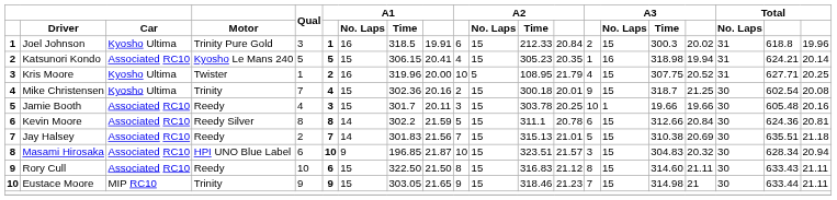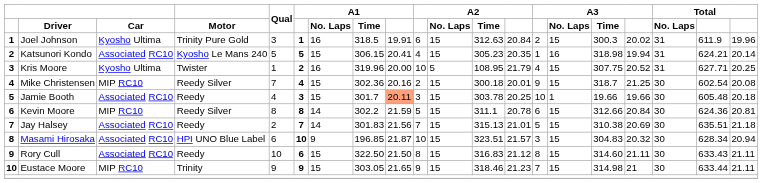Joel Johnson | A2 / Time: 212.33 -> 312.63
Joel Johnson | column 19: 618.8 -> 611.9
Mike Christensen | Car: Kyosho Ultima -> MIP RC10
Mike Christensen | Motor: Trinity -> Reedy Silver
Jamie Booth | column 9: no background -> lightsalmon background
Jamie Booth | column 20: 20.16 -> 20.18
Kevin Moore | Car: Associated RC10 -> MIP RC10
